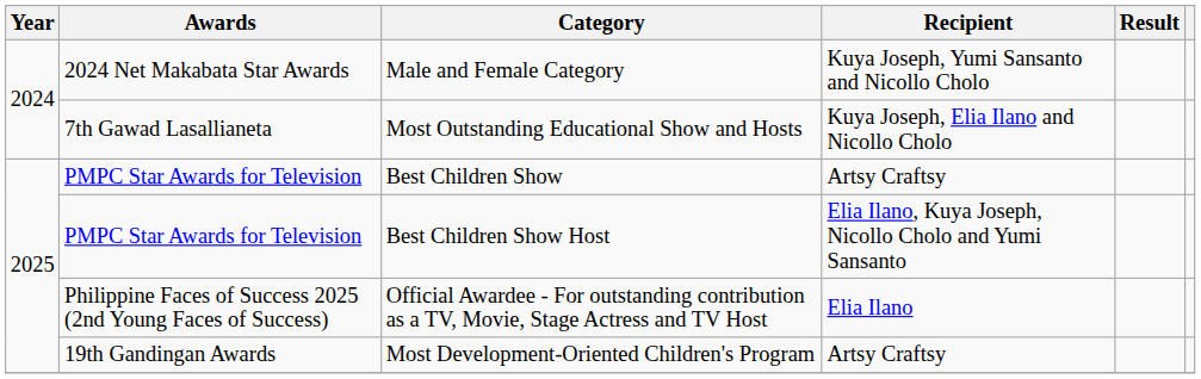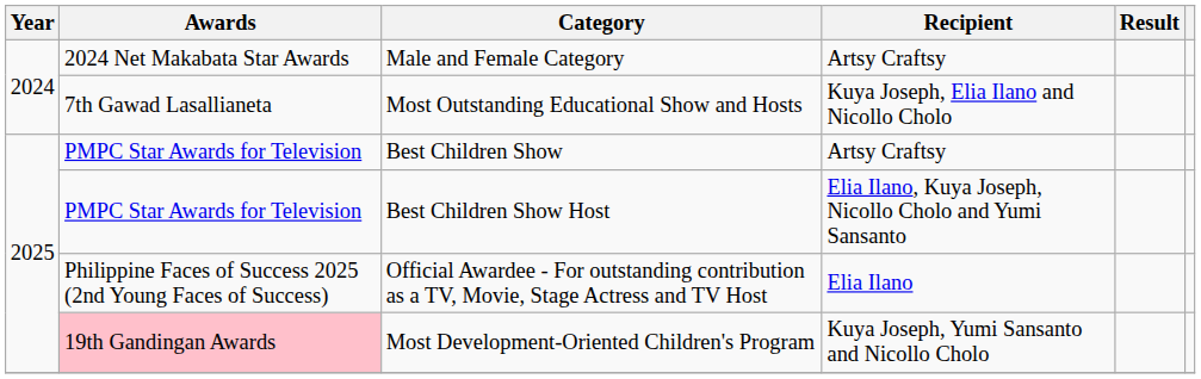Male and Female Category | Recipient: Kuya Joseph, Yumi Sansanto and Nicollo Cholo -> Artsy Craftsy
Most Development-Oriented Children's Program | Awards: no background -> pink background
Most Development-Oriented Children's Program | Recipient: Artsy Craftsy -> Kuya Joseph, Yumi Sansanto and Nicollo Cholo
